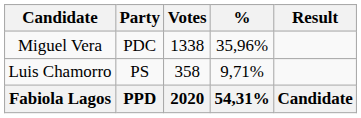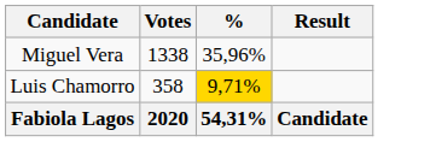- column: Party | PDC | PS | PPD
Luis Chamorro | %: no background -> gold background
